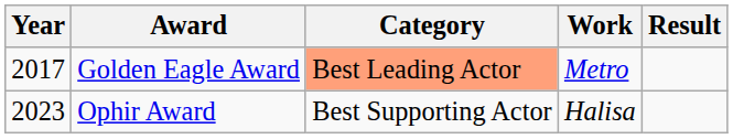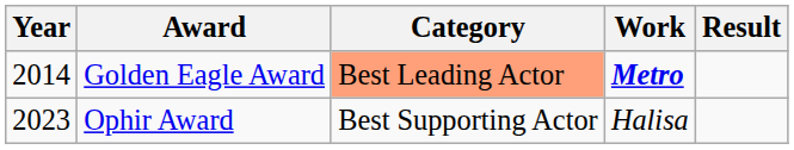Golden Eagle Award | Year: 2017 -> 2014
Golden Eagle Award | Work: normal -> bold
